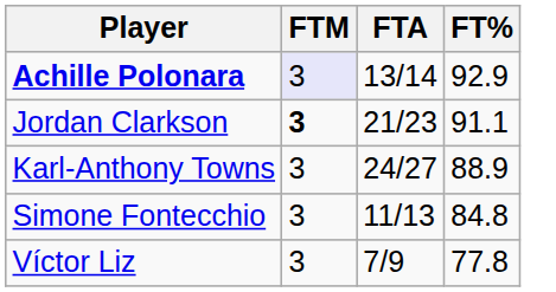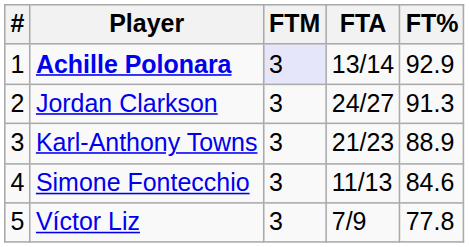+ column: # | 1 | 2 | 3 | 4 | 5
Jordan Clarkson | FTM: bold -> normal
Jordan Clarkson | FTA: 21/23 -> 24/27
Jordan Clarkson | FT%: 91.1 -> 91.3
Karl-Anthony Towns | FTA: 24/27 -> 21/23
Simone Fontecchio | FT%: 84.8 -> 84.6
